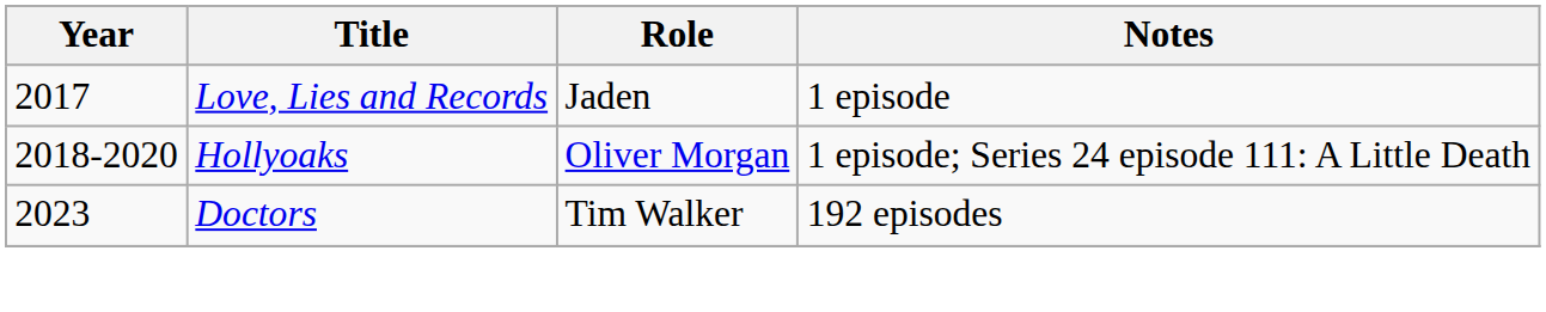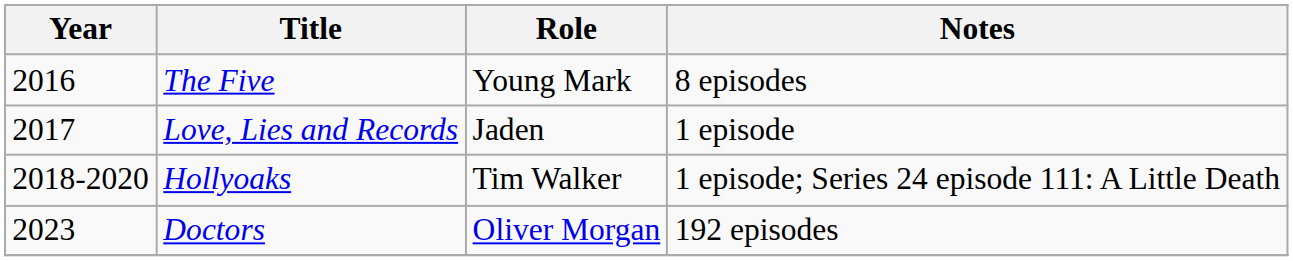+ row: 2016 | The Five | Young Mark | 8 episodes
Hollyoaks | Role: Oliver Morgan -> Tim Walker
Doctors | Role: Tim Walker -> Oliver Morgan
